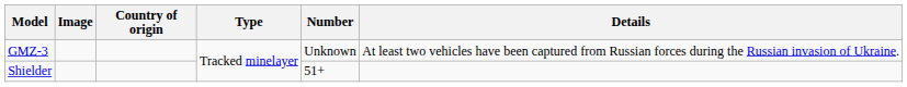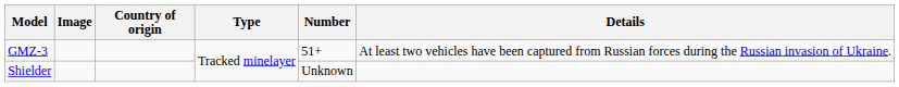GMZ-3 | Number: Unknown -> 51+
Shielder | Number: 51+ -> Unknown
